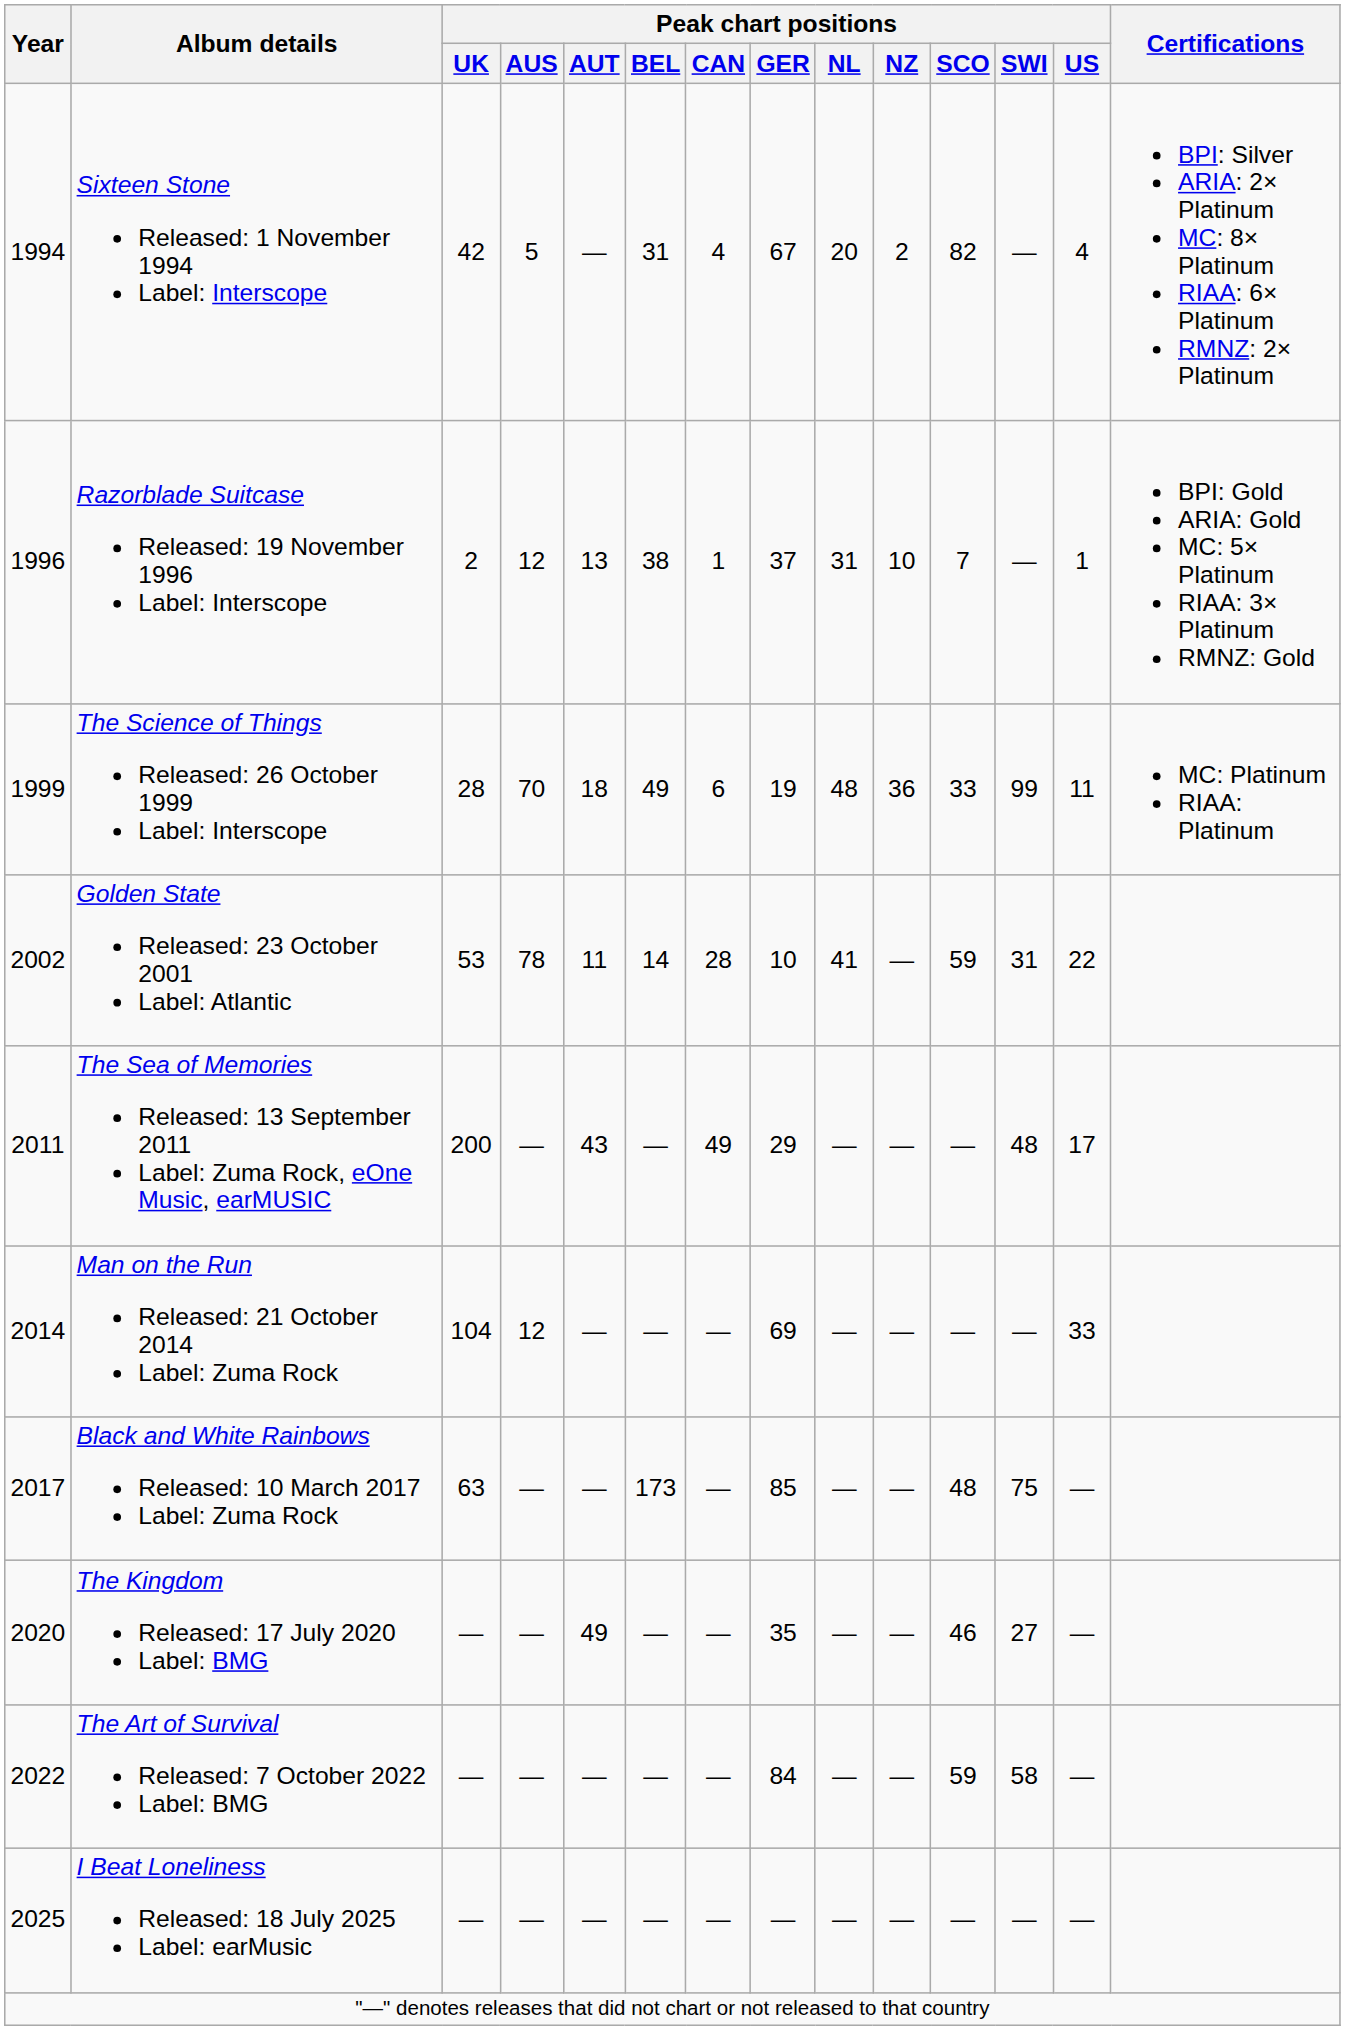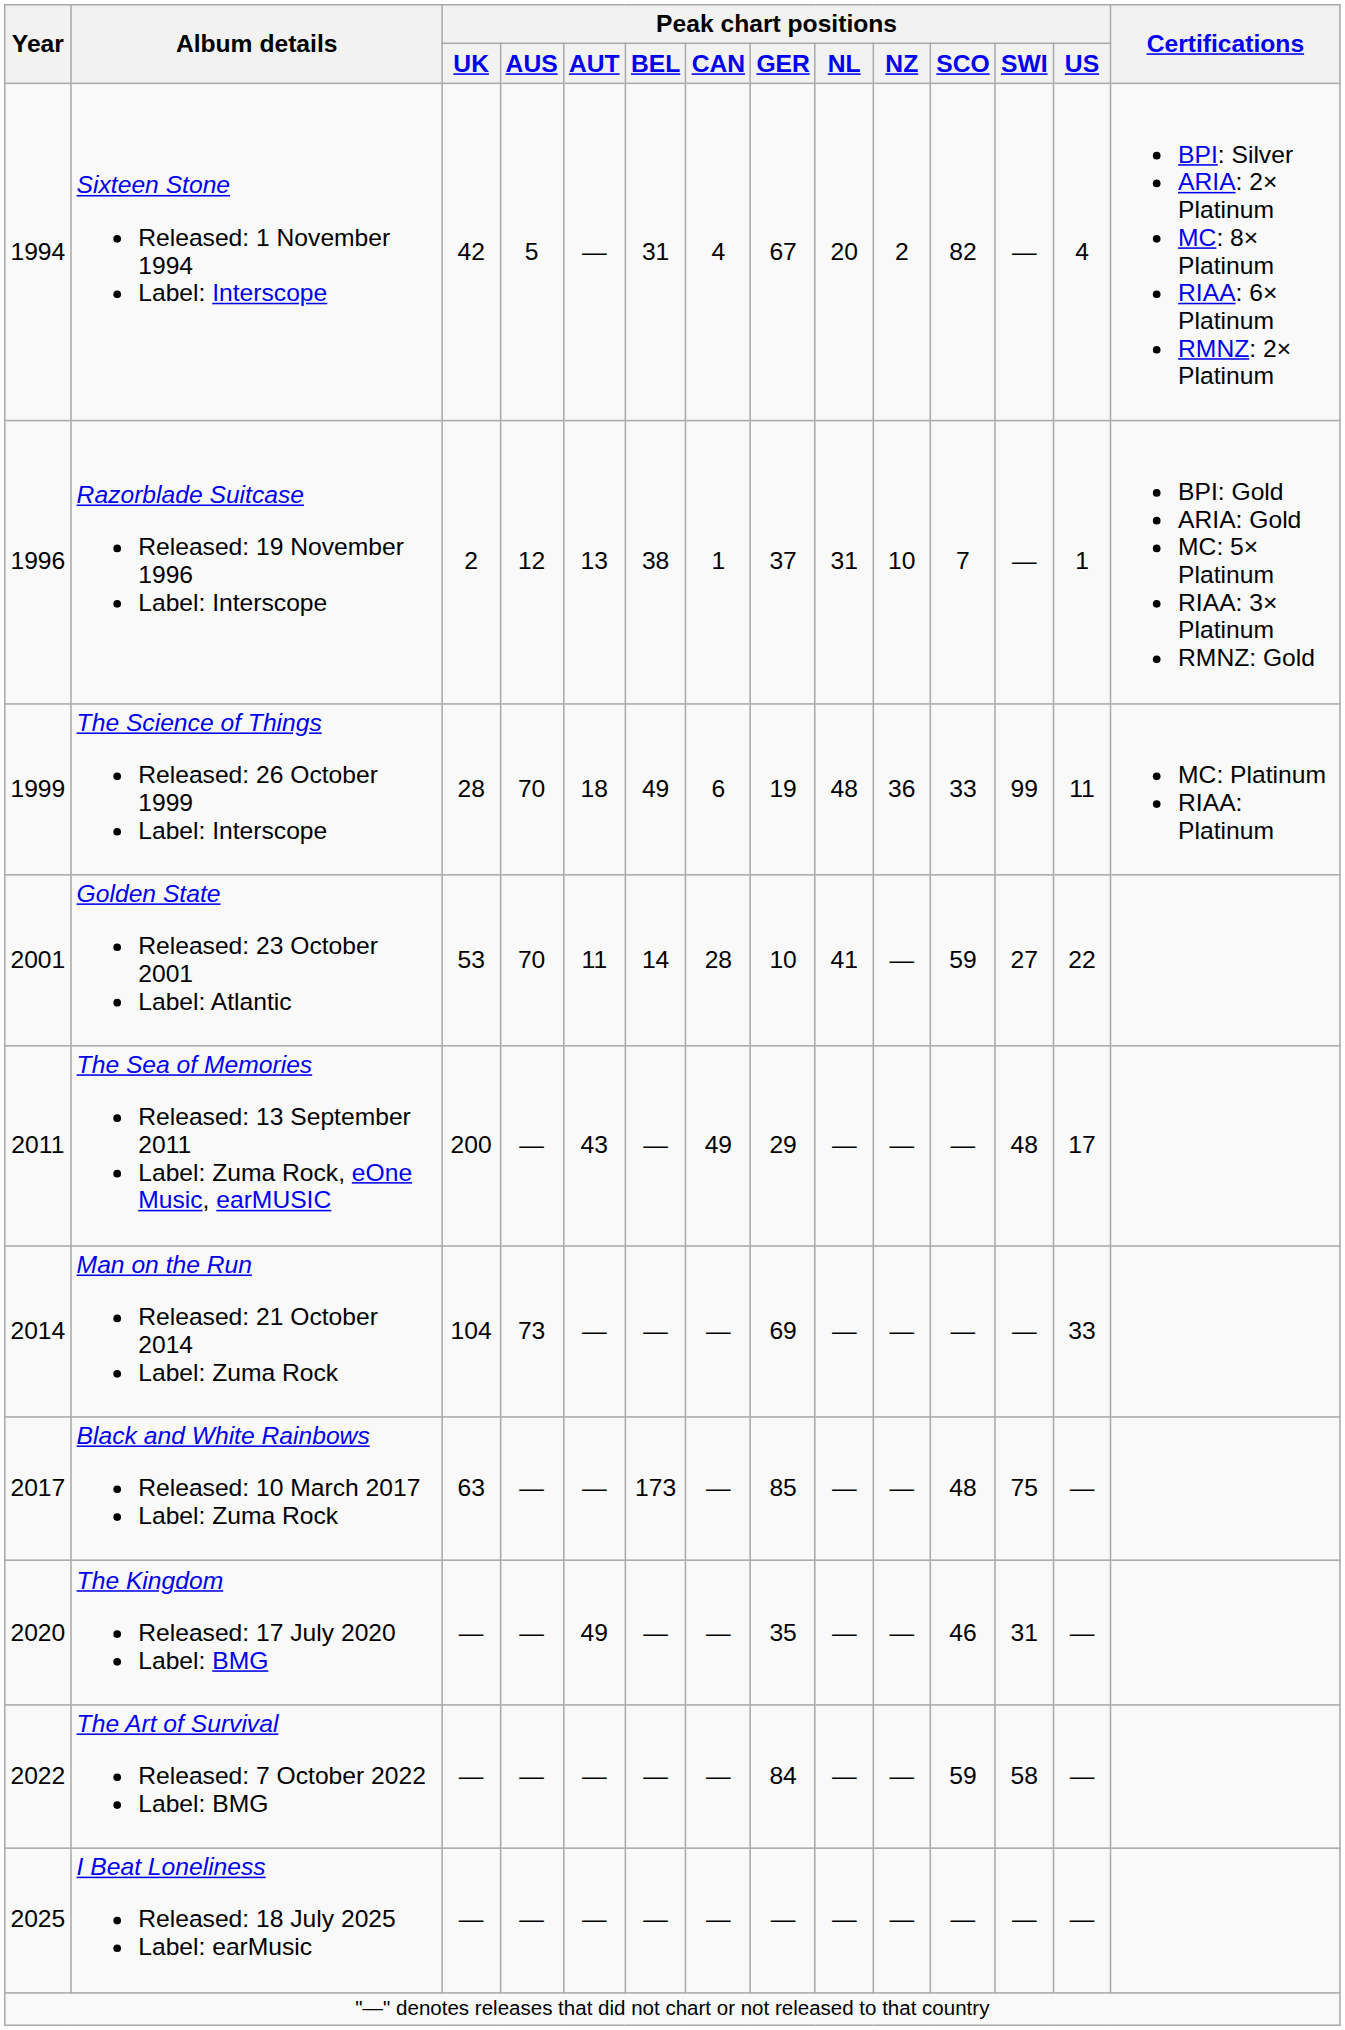Golden State Released: 23 October 2001 Label: Atlantic | Year: 2002 -> 2001
Golden State Released: 23 October 2001 Label: Atlantic | Peak chart positions / AUS: 78 -> 70
Golden State Released: 23 October 2001 Label: Atlantic | Peak chart positions / SWI: 31 -> 27
Man on the Run Released: 21 October 2014 Label: Zuma Rock | Peak chart positions / AUS: 12 -> 73
The Kingdom Released: 17 July 2020 Label: BMG | Peak chart positions / SWI: 27 -> 31
